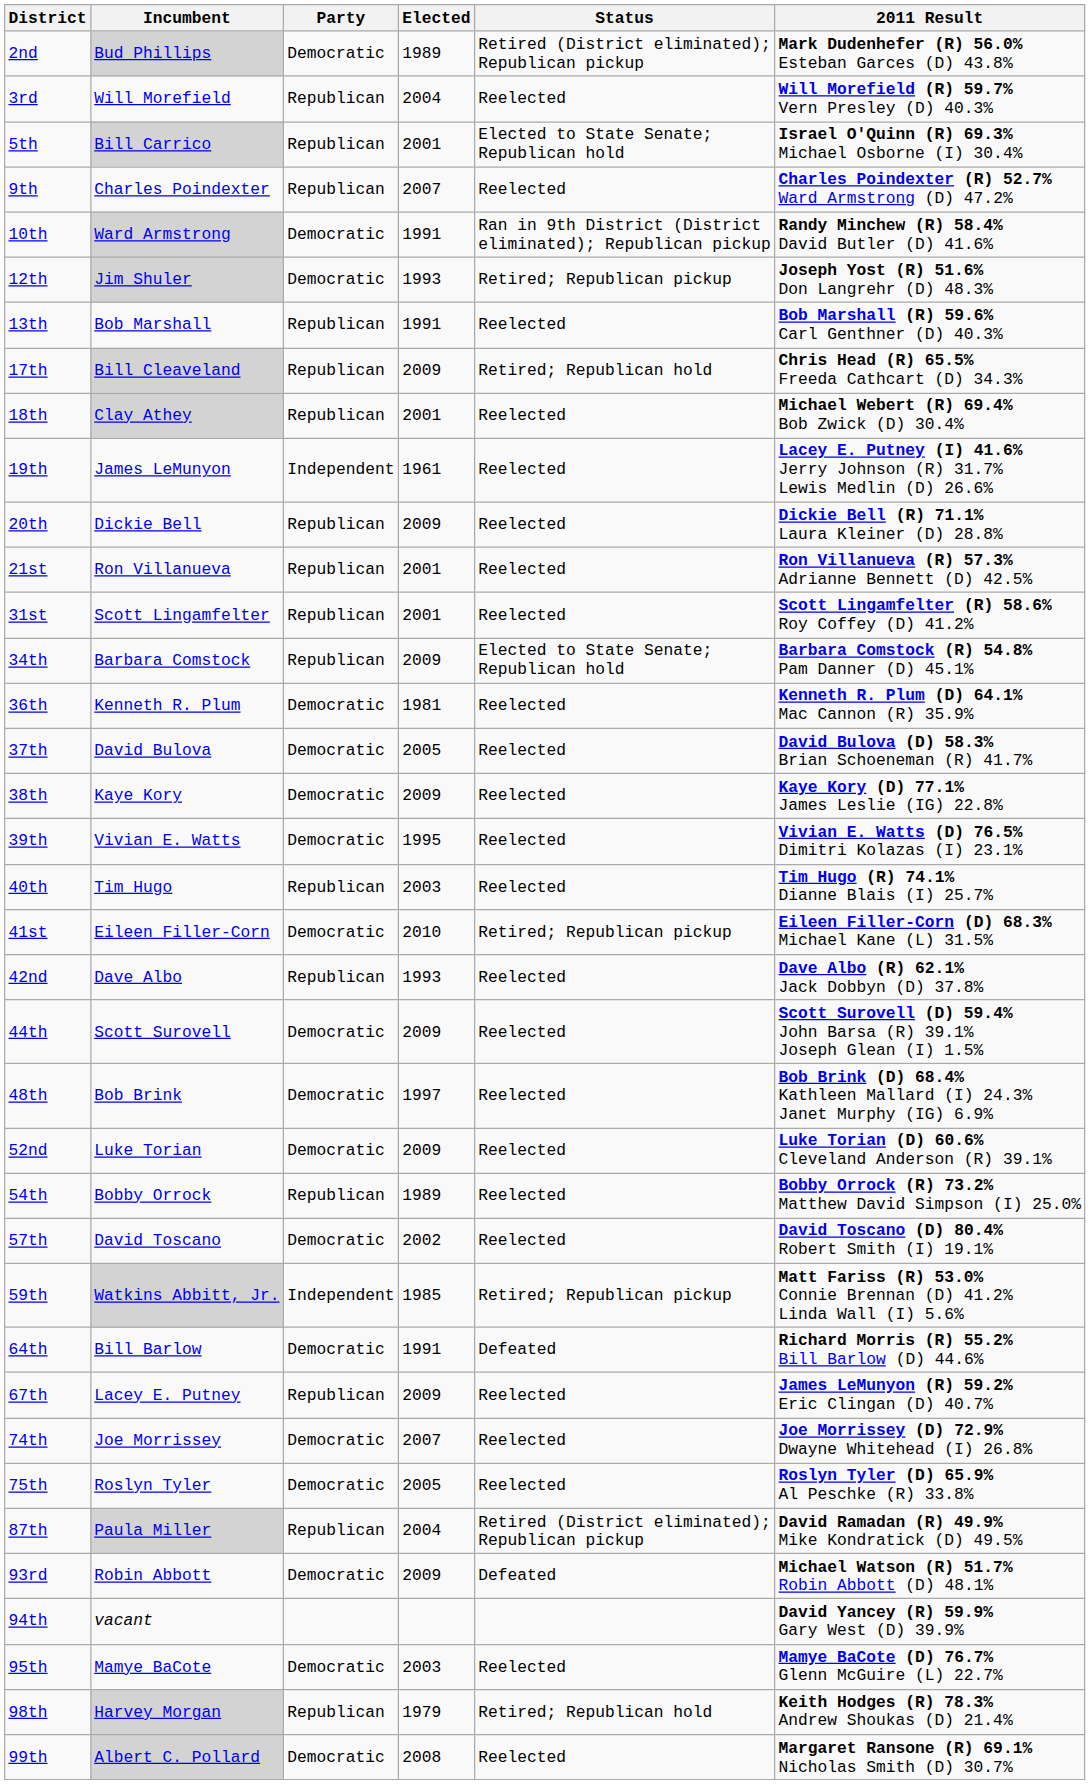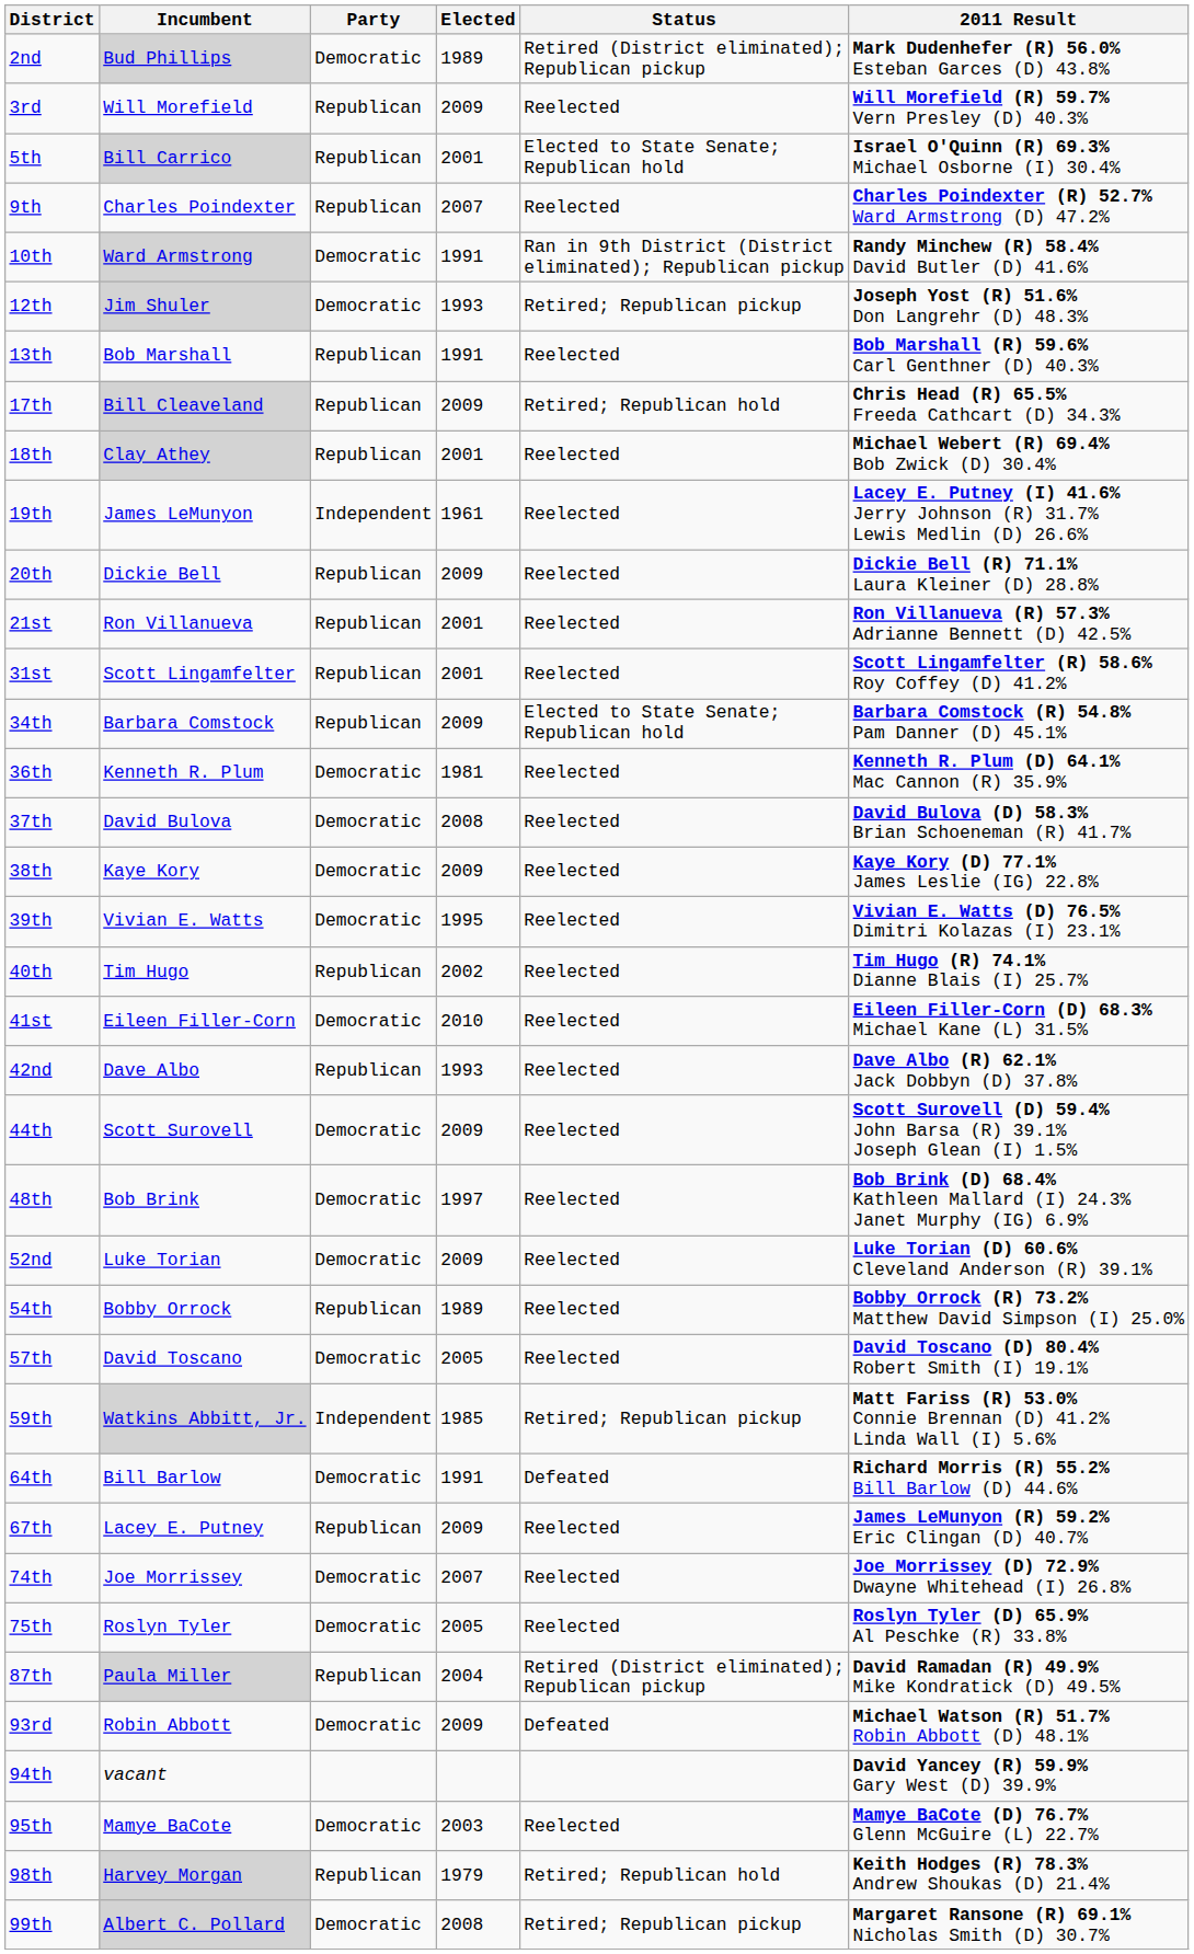3rd | Elected: 2004 -> 2009
37th | Elected: 2005 -> 2008
40th | Elected: 2003 -> 2002
41st | Status: Retired; Republican pickup -> Reelected
57th | Elected: 2002 -> 2005
99th | Status: Reelected -> Retired; Republican pickup
